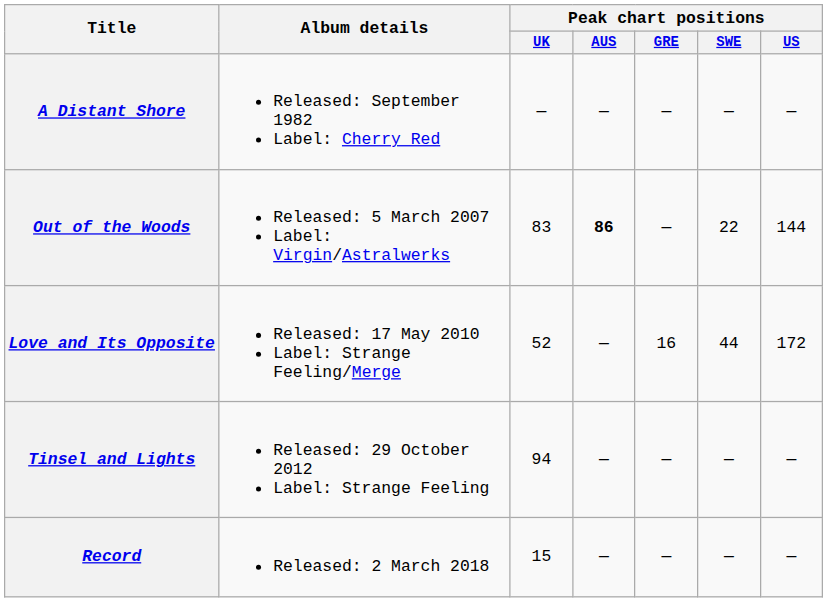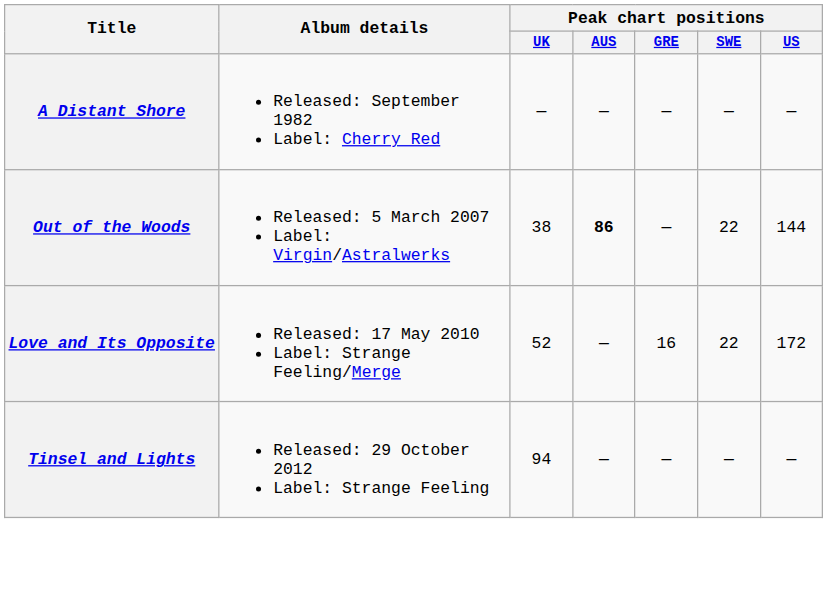Out of the Woods | Peak chart positions / UK: 83 -> 38
Love and Its Opposite | Peak chart positions / SWE: 44 -> 22
- row: Record | Released: 2 March 2018 | 15 | — | — | — | —
